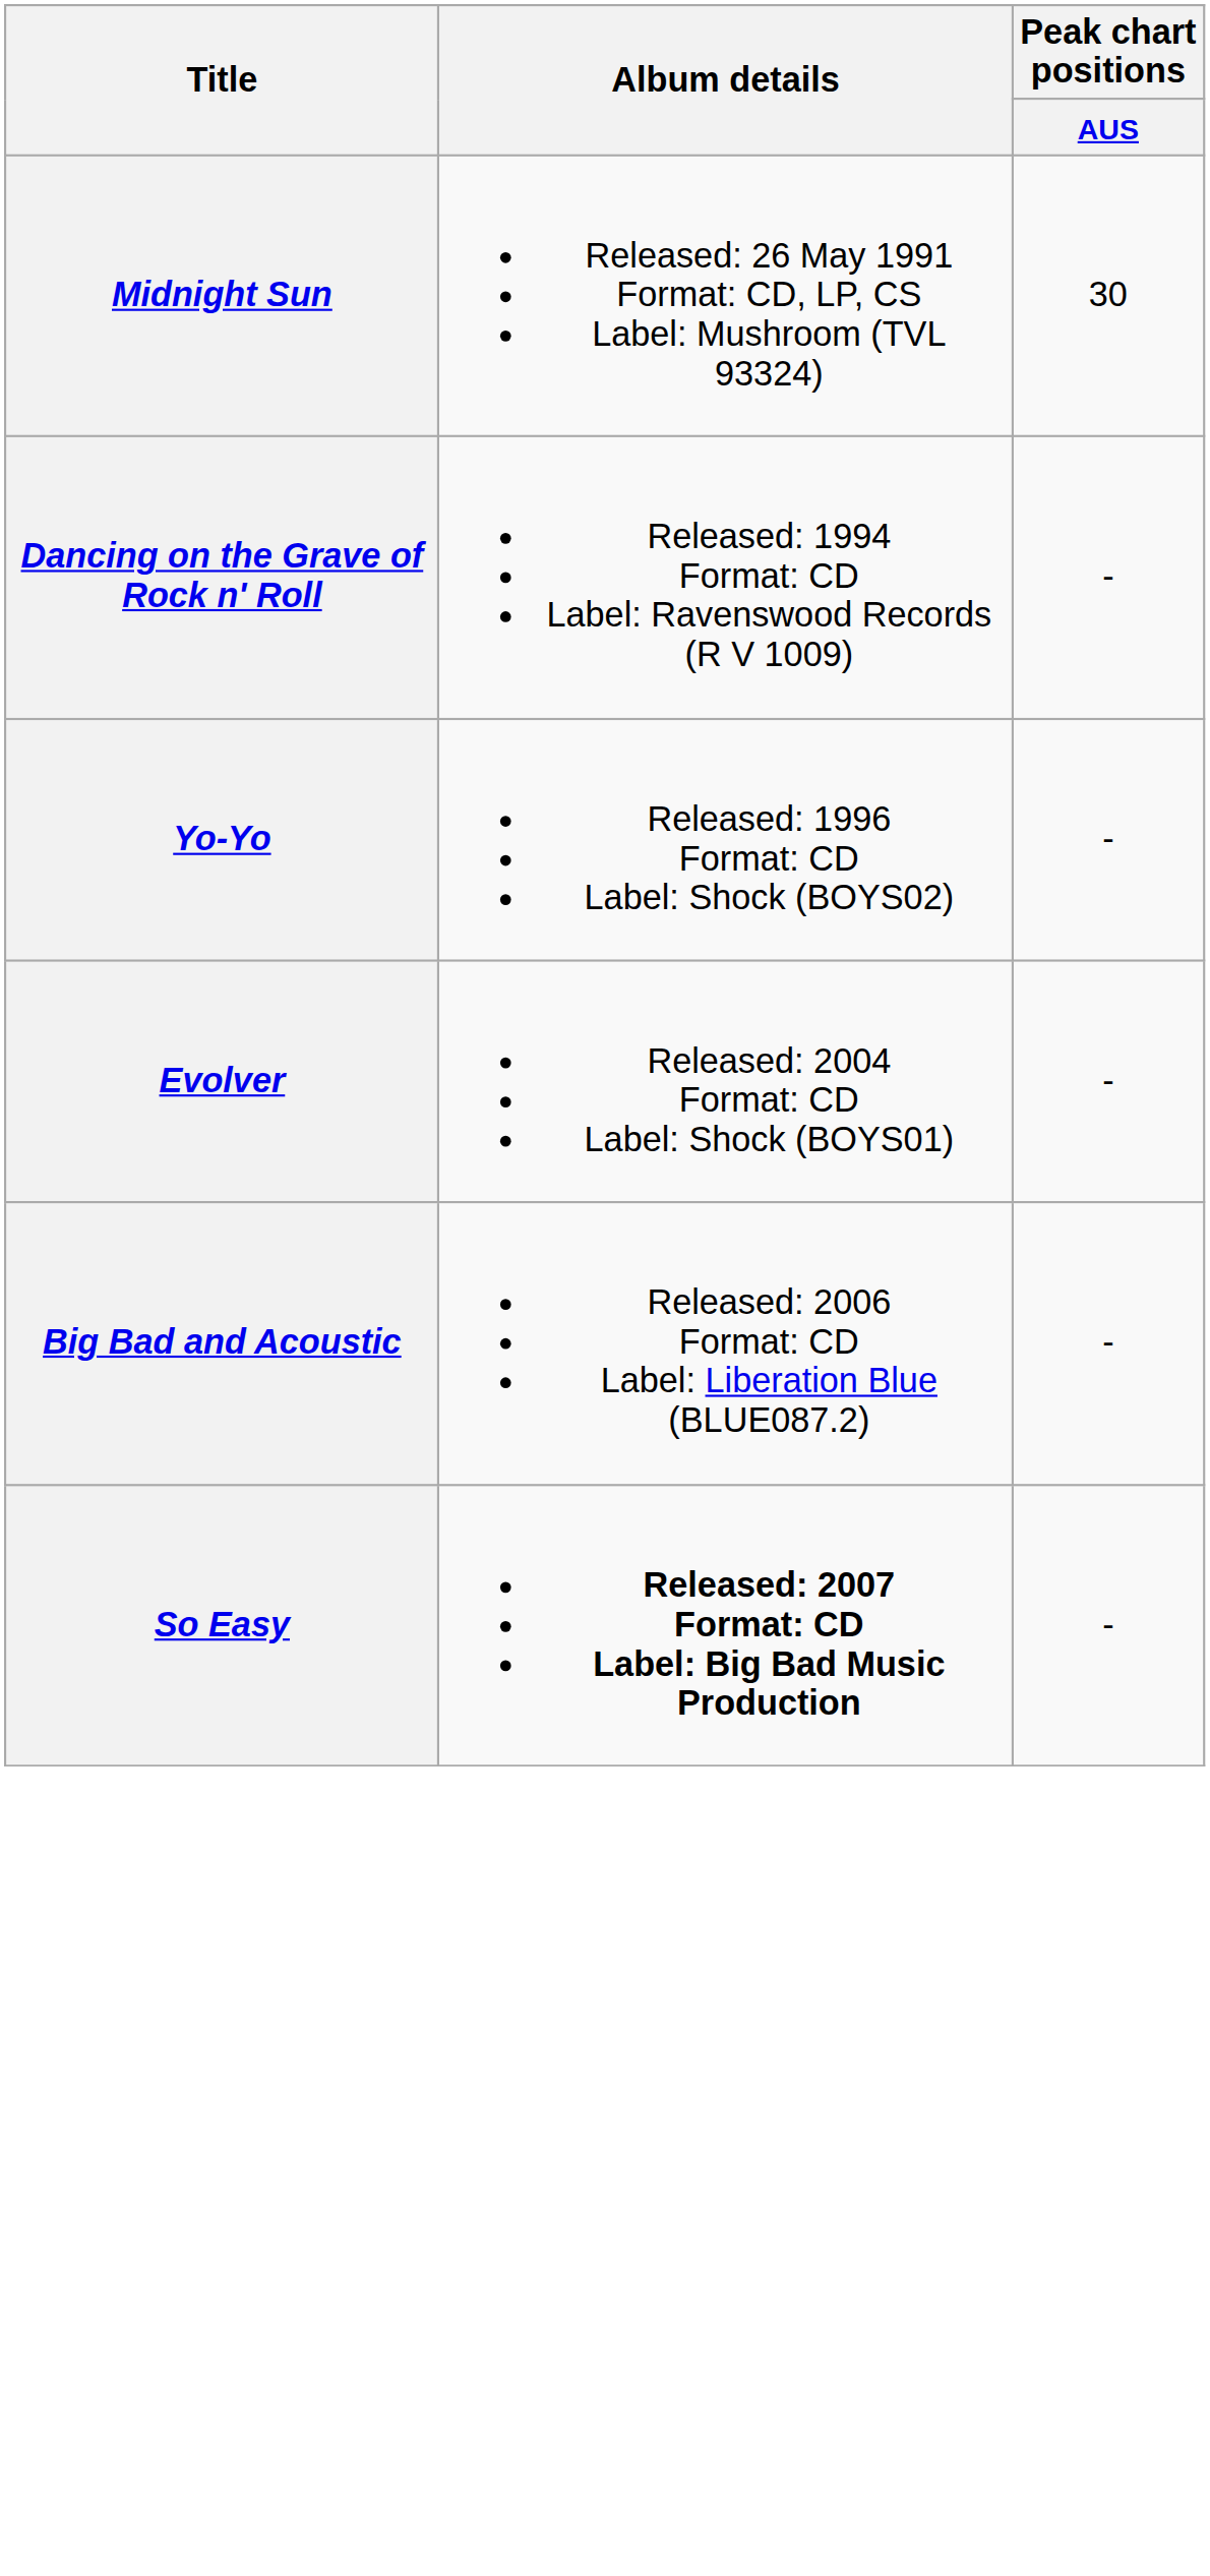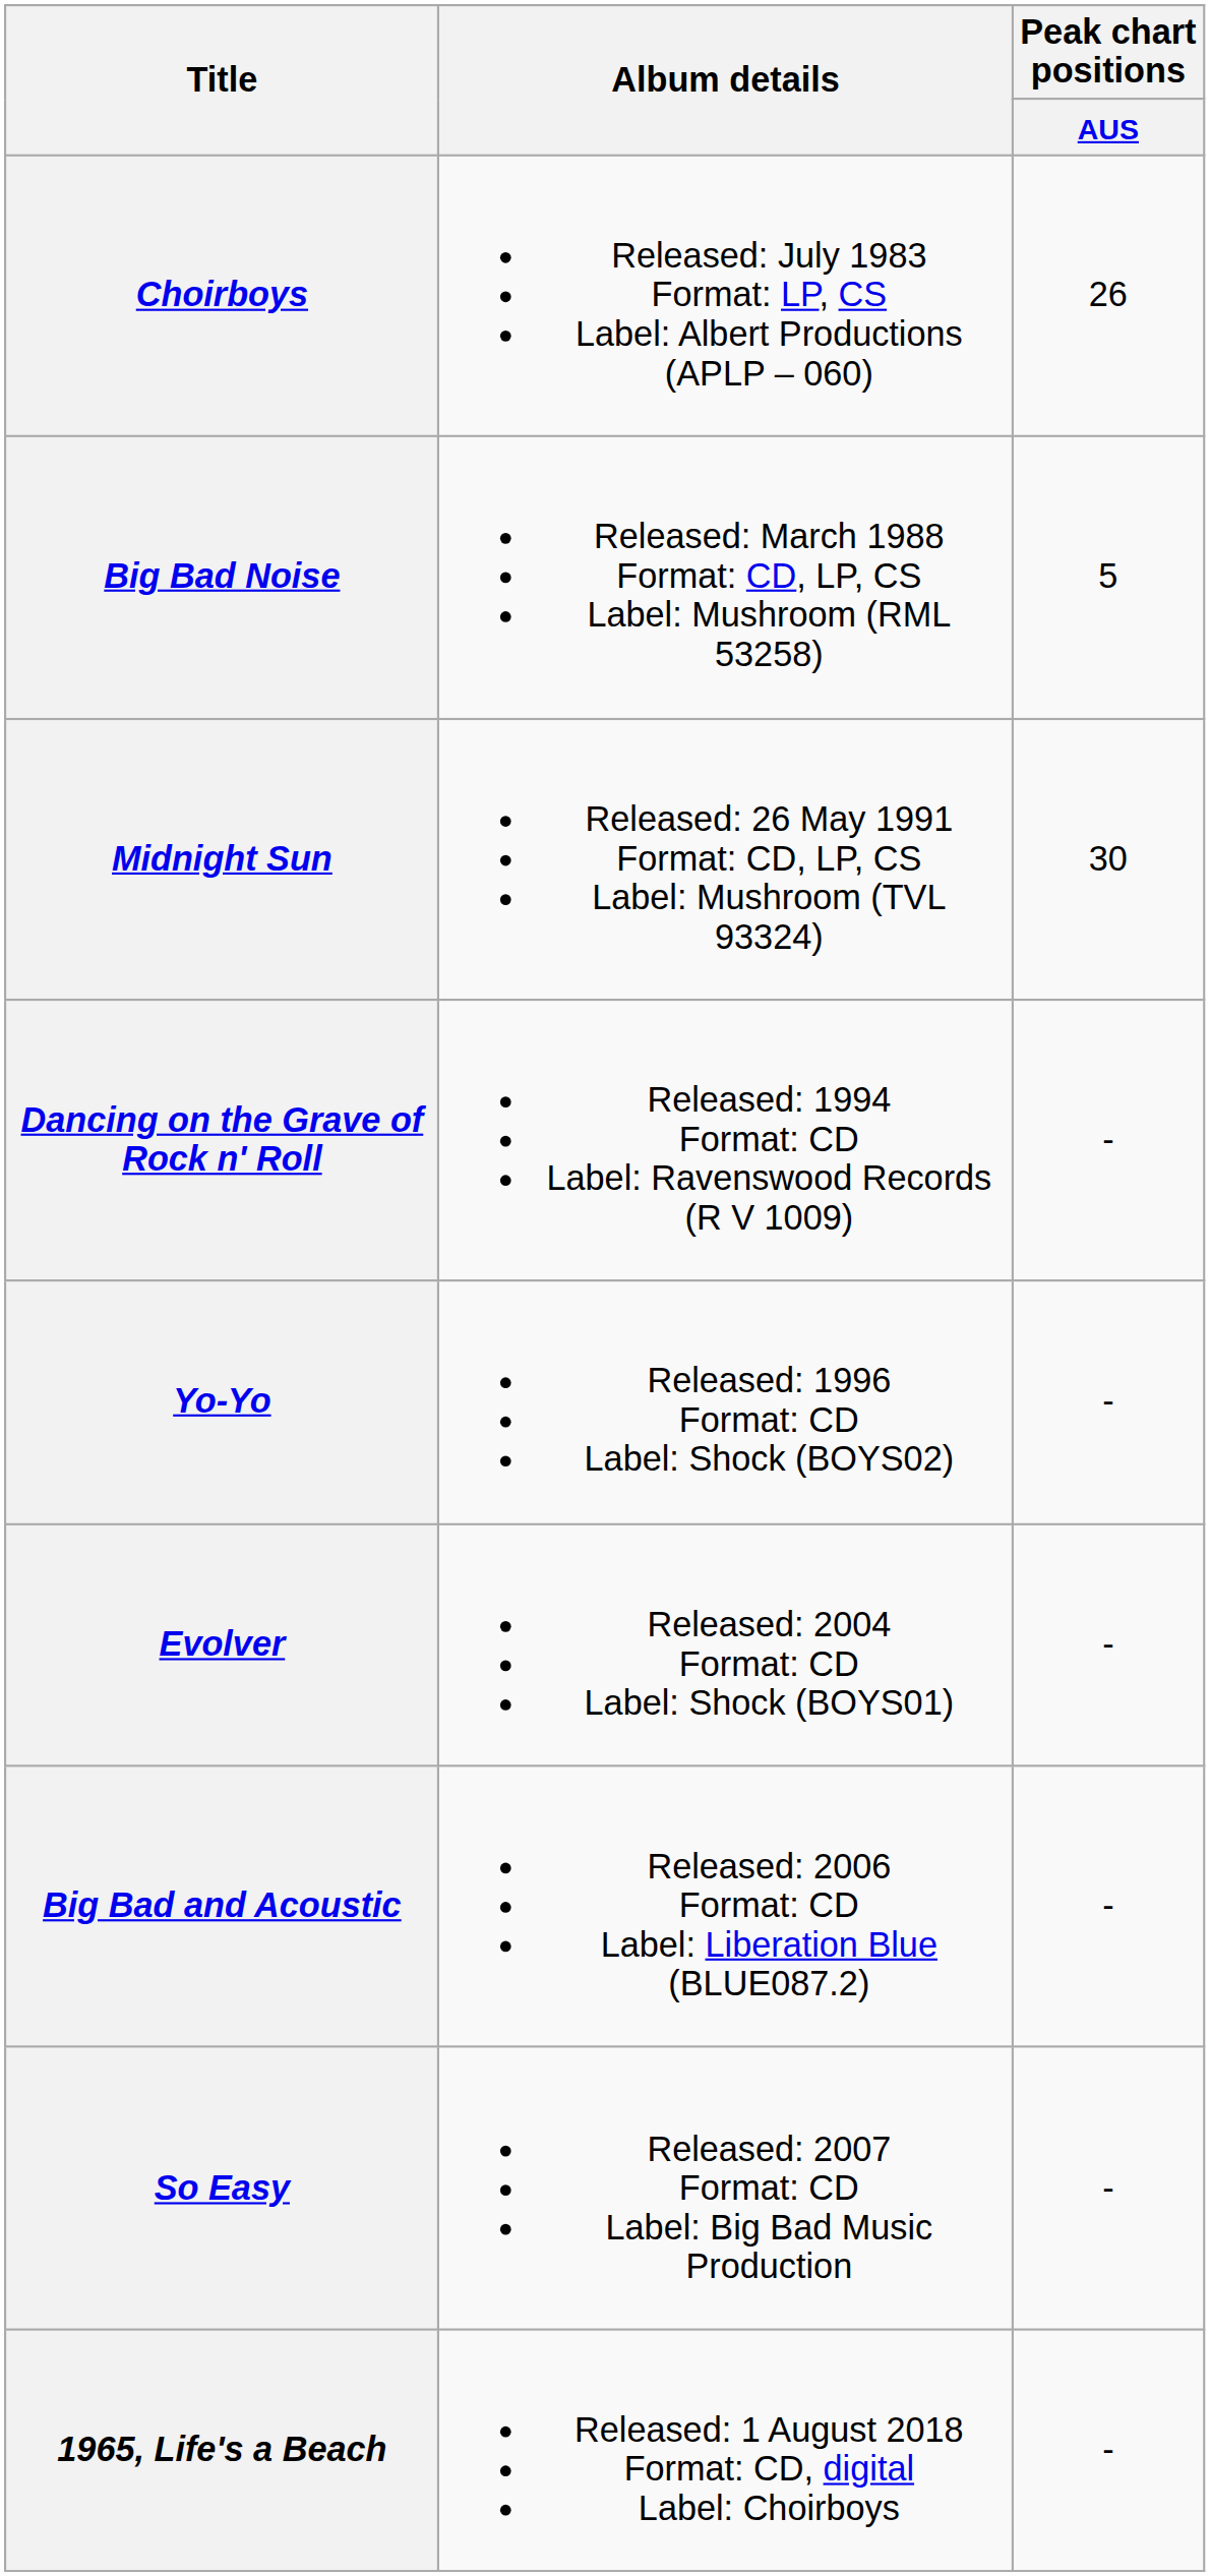+ row: Choirboys | Released: July 1983 Format: LP, CS Label: Albert Productions (APLP – 060) | 26
+ row: Big Bad Noise | Released: March 1988 Format: CD, LP, CS Label: Mushroom (RML 53258) | 5
So Easy | Album details: bold -> normal
+ row: 1965, Life's a Beach | Released: 1 August 2018 Format: CD, digital Label: Choirboys | -
